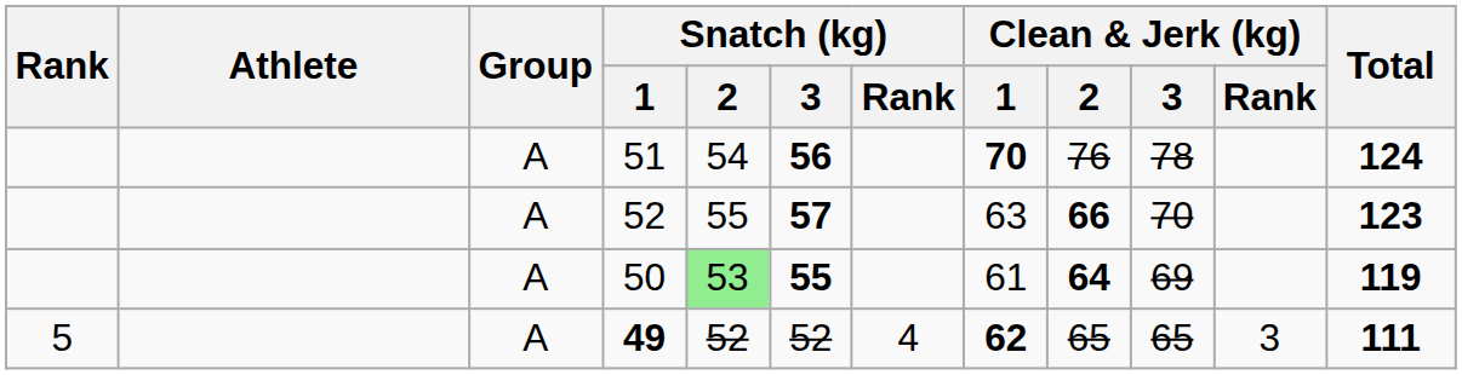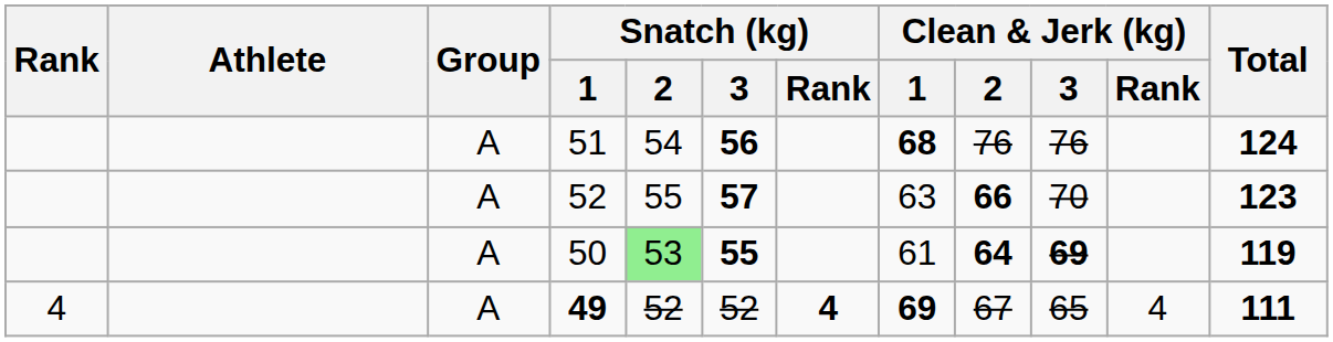51 | Clean & Jerk (kg) / 1: 70 -> 68
51 | Clean & Jerk (kg) / 3: 78 -> 76
50 | Clean & Jerk (kg) / 3: normal -> bold
49 | Rank: 5 -> 4
49 | Snatch (kg) / Rank: normal -> bold
49 | Clean & Jerk (kg) / 1: 62 -> 69
49 | Clean & Jerk (kg) / 2: 65 -> 67
49 | Clean & Jerk (kg) / Rank: 3 -> 4
